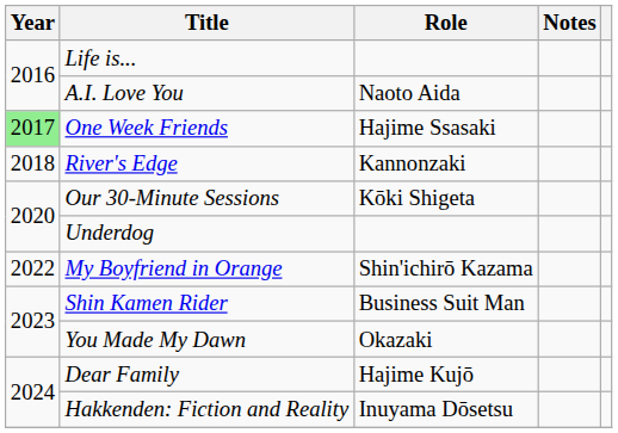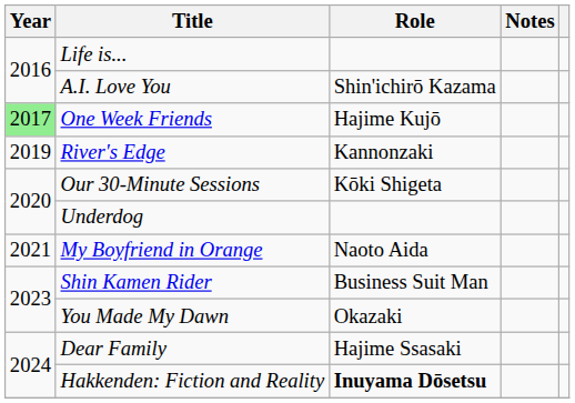A.I. Love You | Role: Naoto Aida -> Shin'ichirō Kazama
One Week Friends | Role: Hajime Ssasaki -> Hajime Kujō
River's Edge | Year: 2018 -> 2019
My Boyfriend in Orange | Year: 2022 -> 2021
My Boyfriend in Orange | Role: Shin'ichirō Kazama -> Naoto Aida
Dear Family | Role: Hajime Kujō -> Hajime Ssasaki
Hakkenden: Fiction and Reality | Role: normal -> bold
